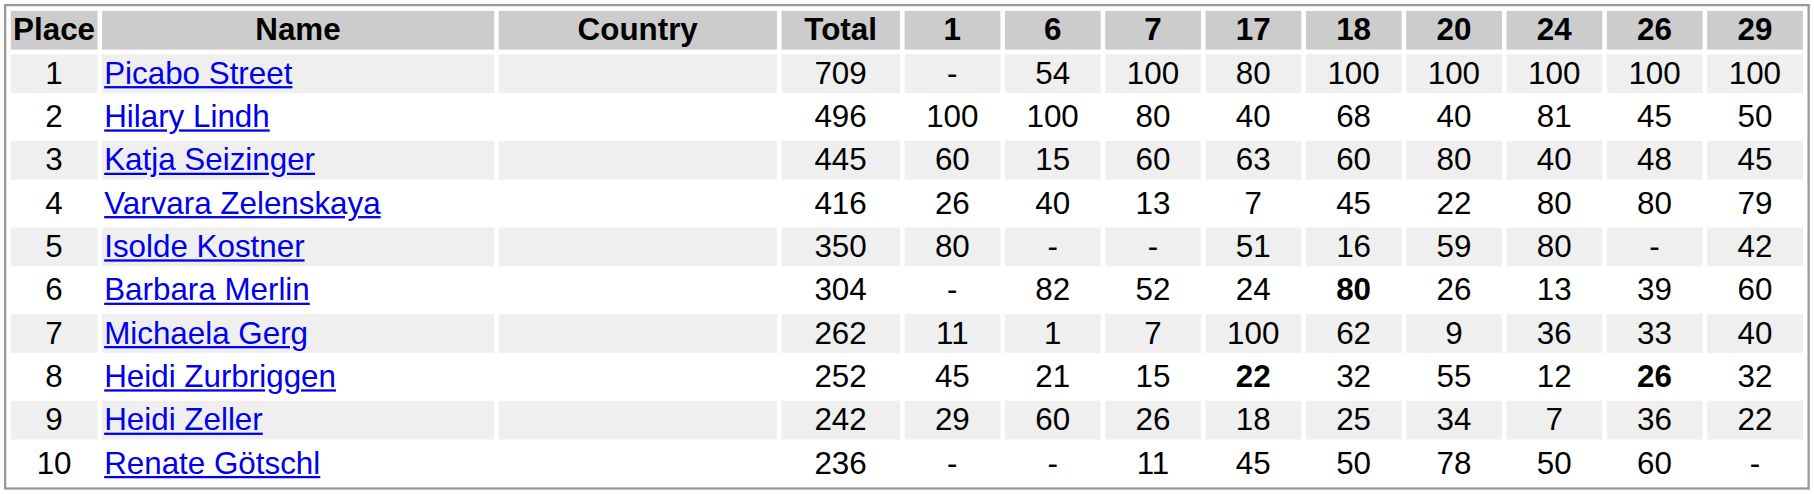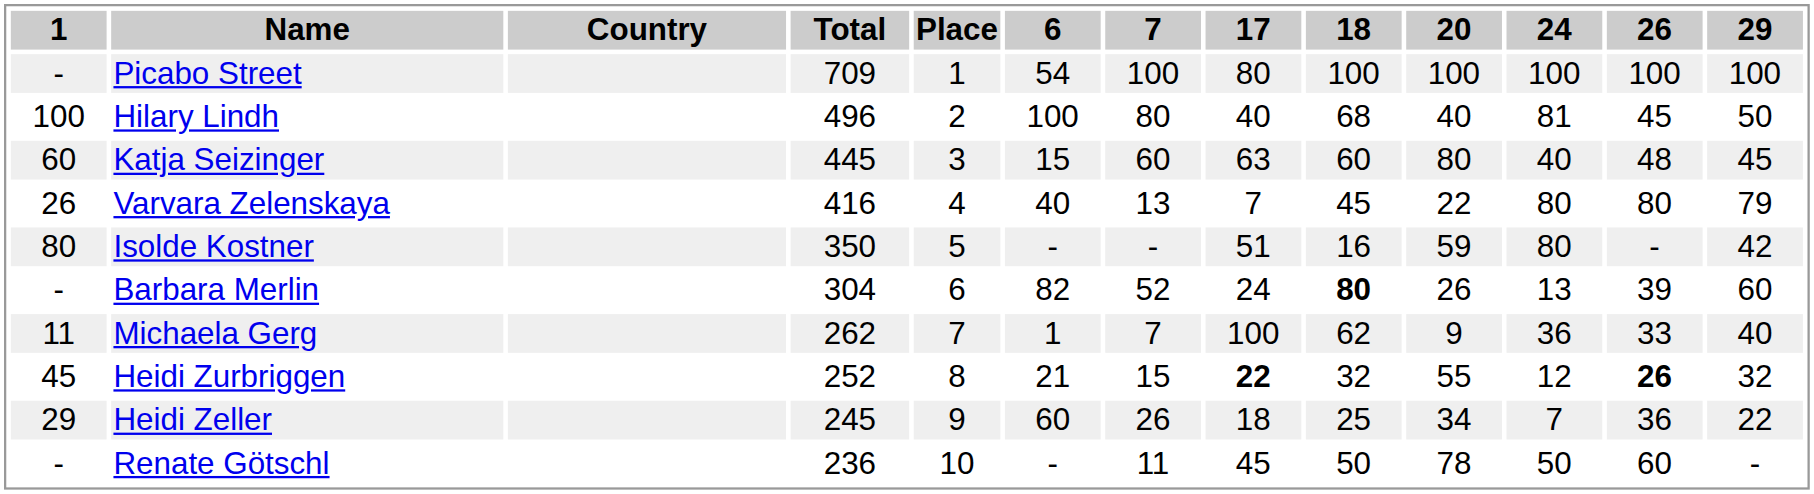columns swapped: Place <-> 1
Heidi Zeller | Total: 242 -> 245
